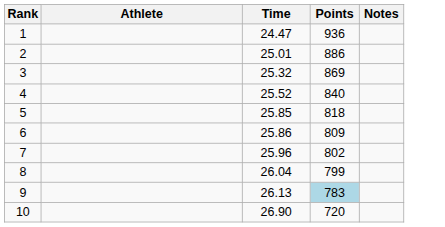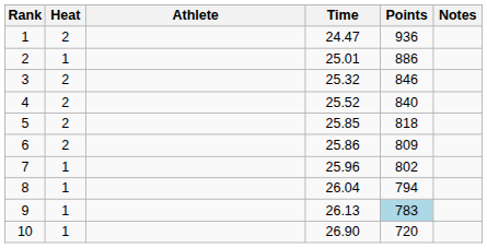+ column: Heat | 2 | 1 | 2 | 2 | 2 | 2 | 1 | 1 | 1 | 1
3 | Points: 869 -> 846
8 | Points: 799 -> 794
